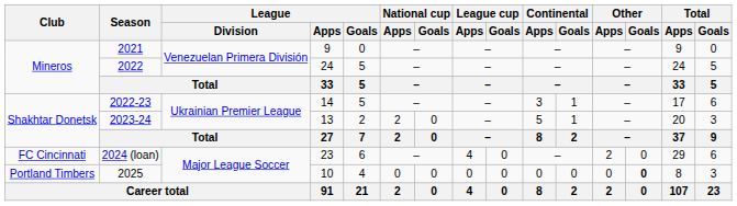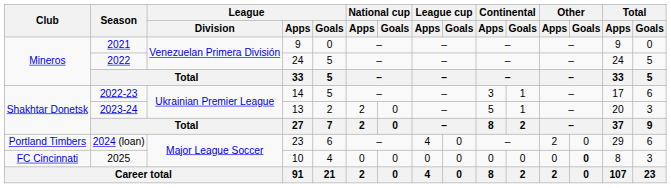2024 (loan) | Club: FC Cincinnati -> Portland Timbers
2025 | Club: Portland Timbers -> FC Cincinnati
